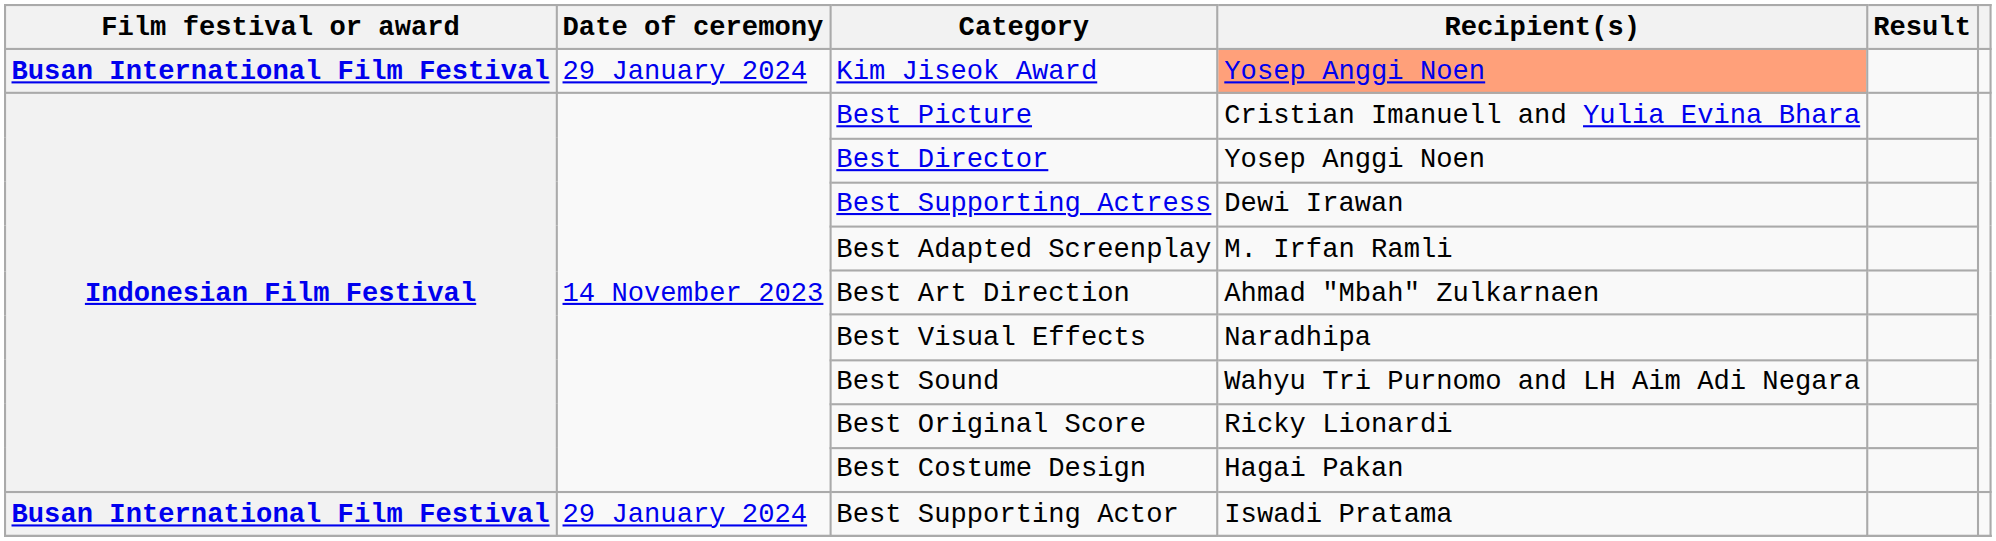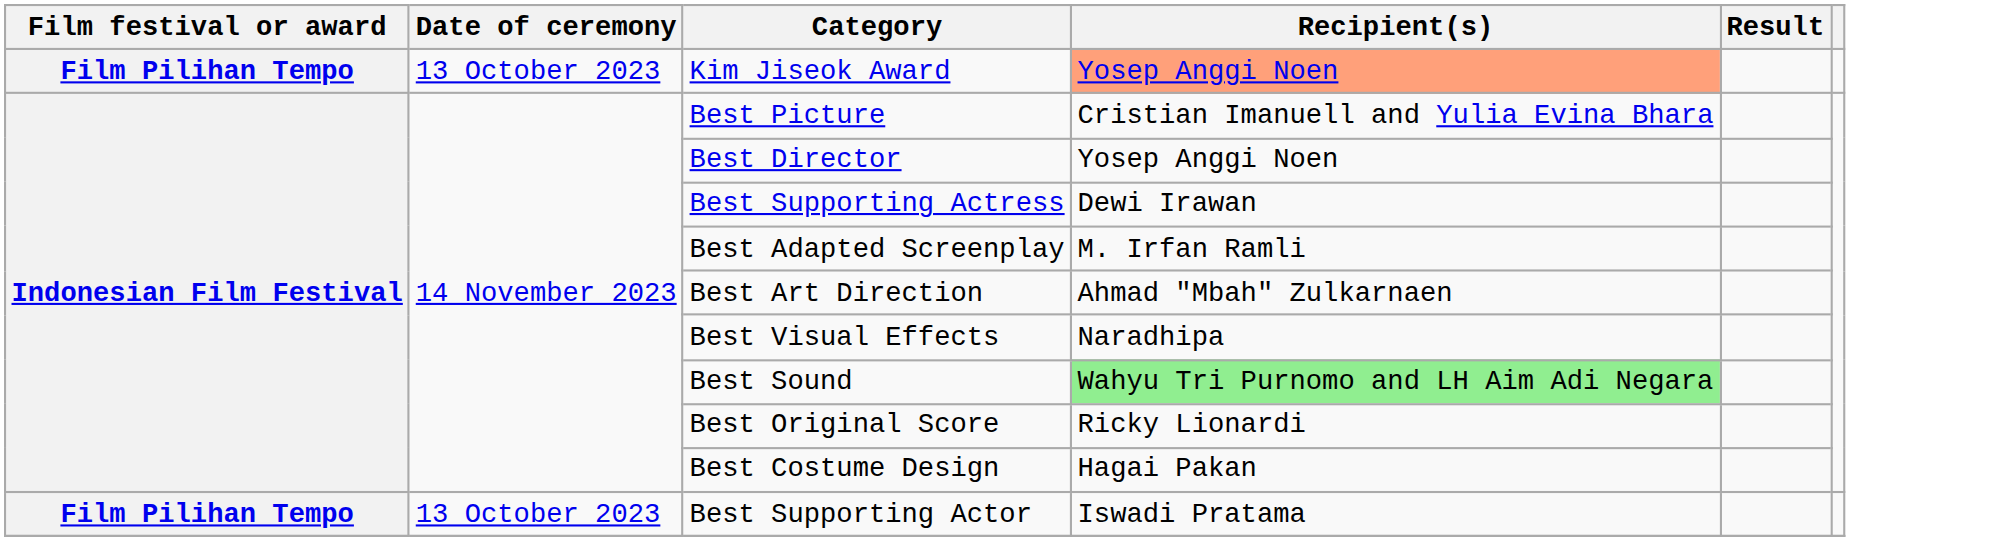Kim Jiseok Award | Film festival or award: Busan International Film Festival -> Film Pilihan Tempo
Kim Jiseok Award | Date of ceremony: 29 January 2024 -> 13 October 2023
Best Sound | Recipient(s): no background -> lightgreen background
Best Supporting Actor | Film festival or award: Busan International Film Festival -> Film Pilihan Tempo
Best Supporting Actor | Date of ceremony: 29 January 2024 -> 13 October 2023
